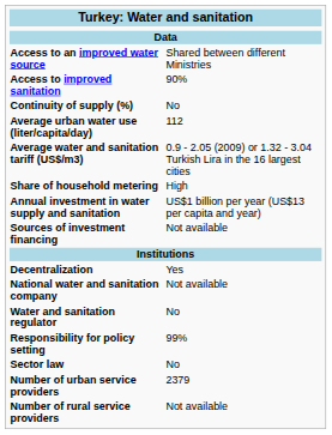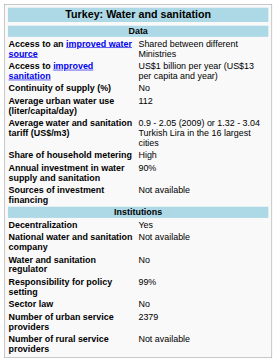Access to improved sanitation | column 2: 90% -> US$1 billion per year (US$13 per capita and year)
Annual investment in water supply and sanitation | column 2: US$1 billion per year (US$13 per capita and year) -> 90%
